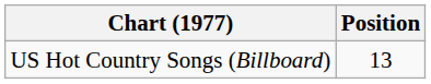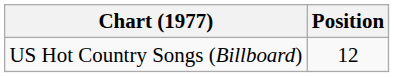US Hot Country Songs (Billboard) | Position: 13 -> 12
